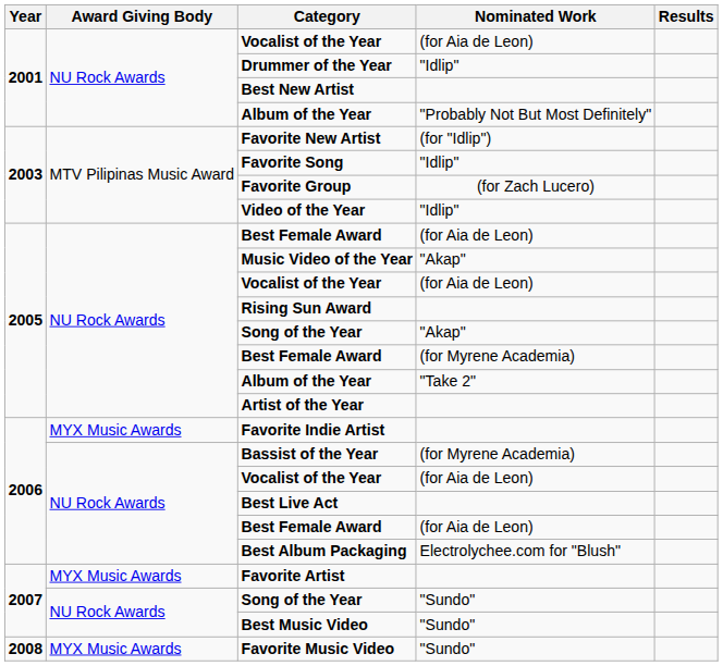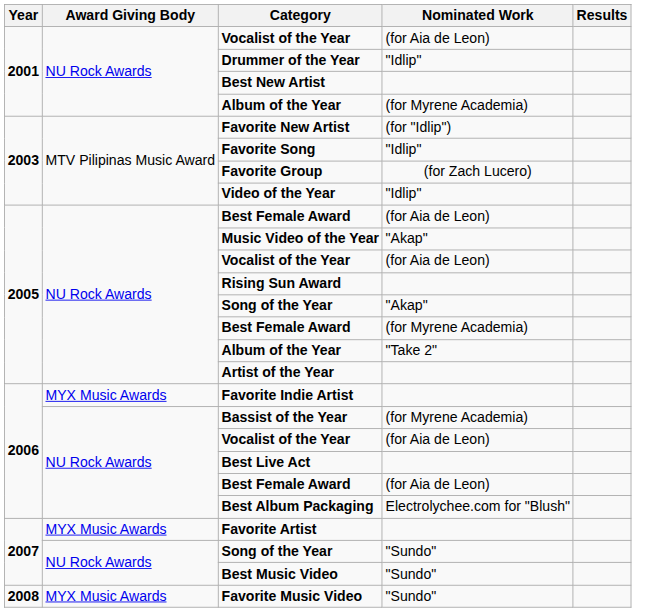2001 / Album of the Year | Nominated Work: "Probably Not But Most Definitely" -> (for Myrene Academia)
